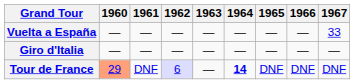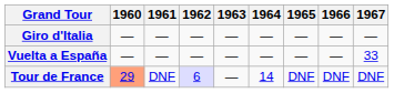rows swapped: Vuelta a España <-> Giro d'Italia
Tour de France | 1964: bold -> normal
